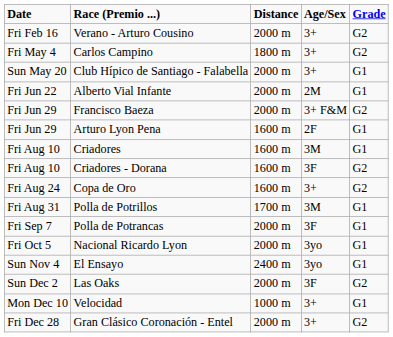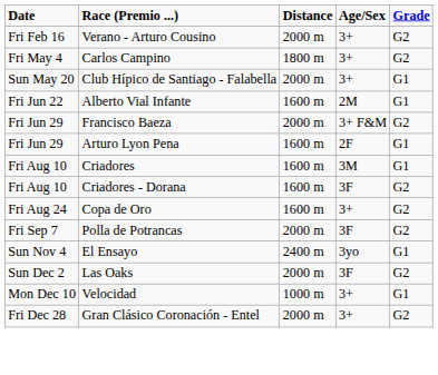Alberto Vial Infante | Distance: 2000 m -> 1600 m
- row: Fri Aug 31 | Polla de Potrillos | 1700 m | 3M | G1
Polla de Potrancas | Grade: G1 -> G2
- row: Fri Oct 5 | Nacional Ricardo Lyon | 2000 m | 3yo | G1
